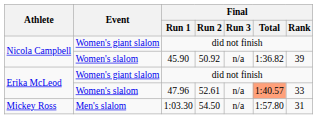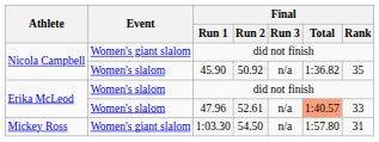45.90 | Final / Rank: 39 -> 35
Erika McLeod / did not finish | Event: Women's giant slalom -> Women's slalom
1:03.30 | Event: Men's slalom -> Women's giant slalom
